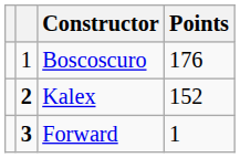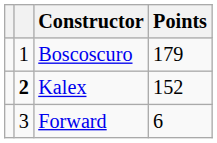Boscoscuro | Points: 176 -> 179
Forward | column 2: bold -> normal
Forward | Points: 1 -> 6
